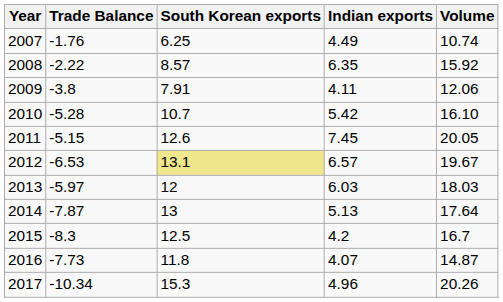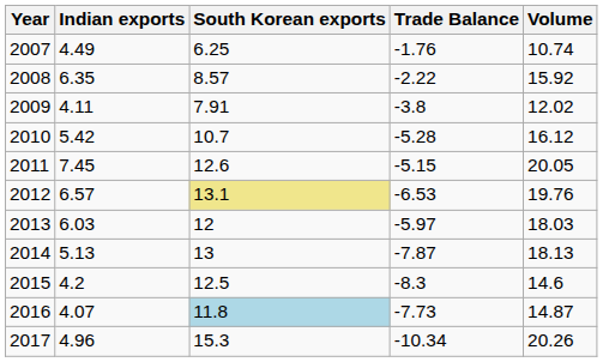columns swapped: Indian exports <-> Trade Balance
2009 | Volume: 12.06 -> 12.02
2010 | Volume: 16.10 -> 16.12
2012 | Volume: 19.67 -> 19.76
2014 | Volume: 17.64 -> 18.13
2015 | Volume: 16.7 -> 14.6
2016 | South Korean exports: no background -> lightblue background
